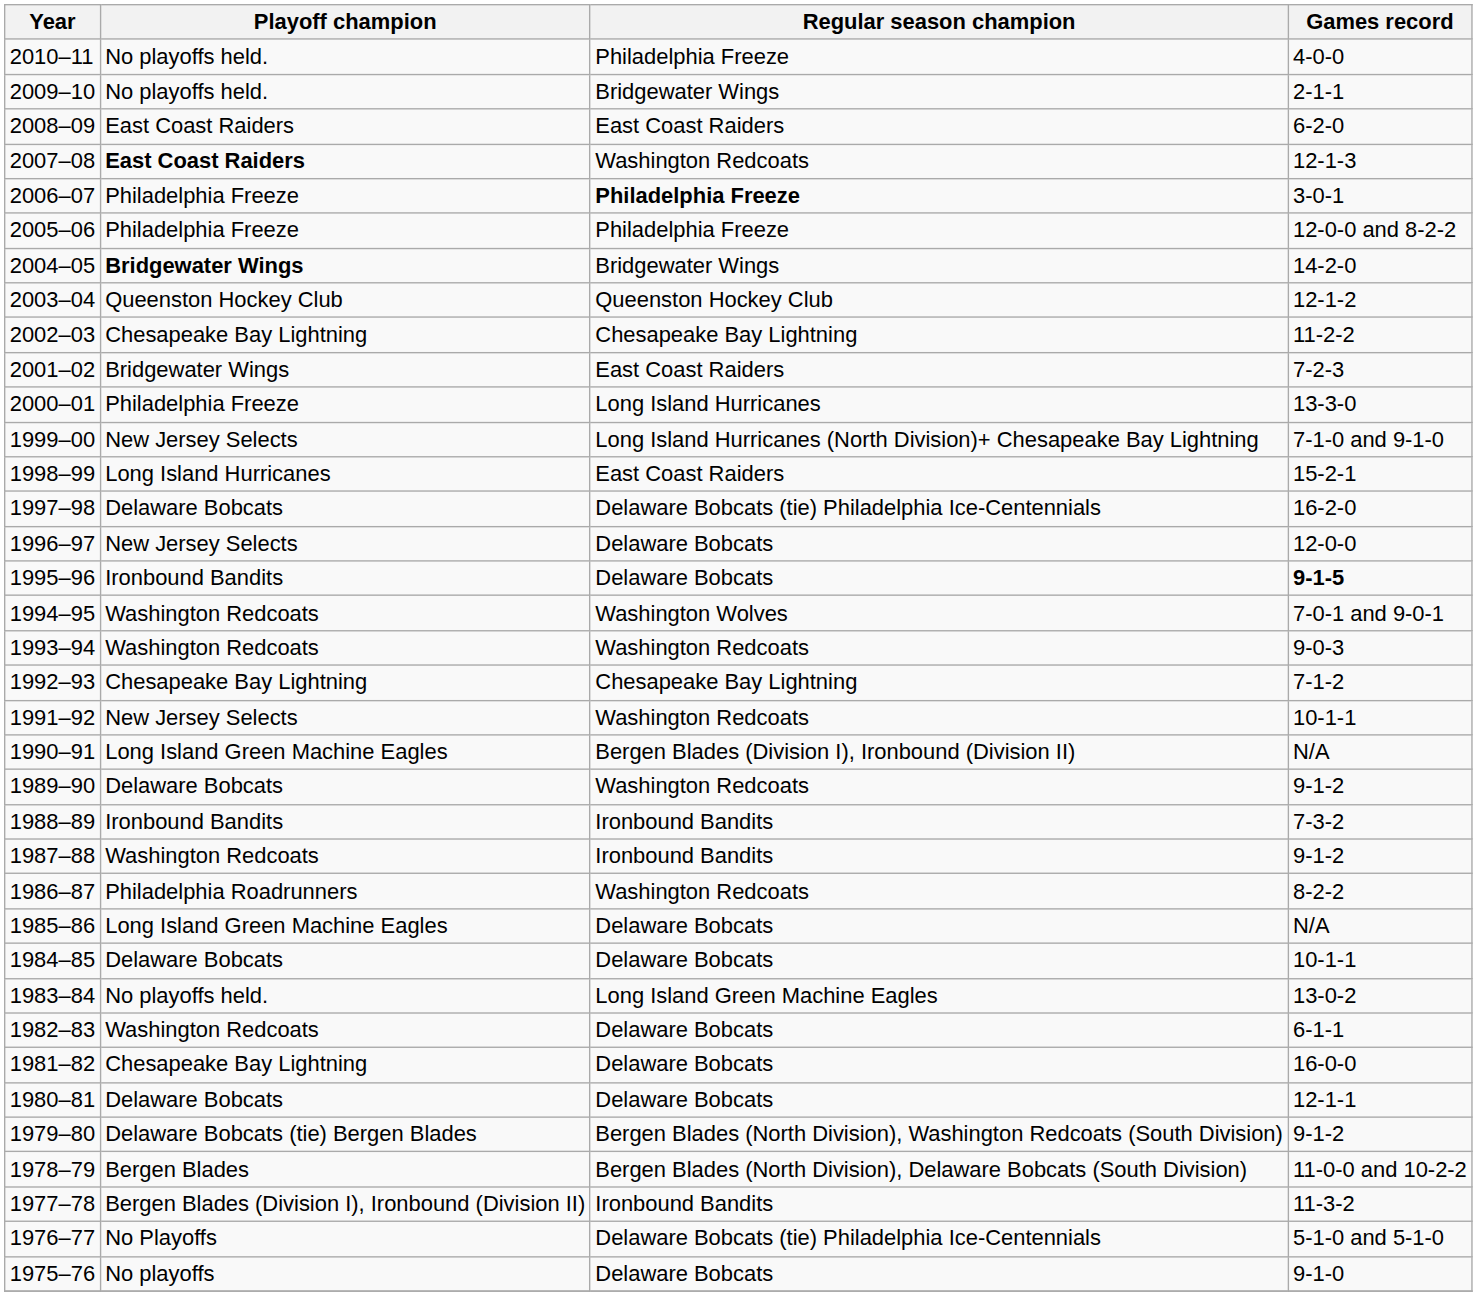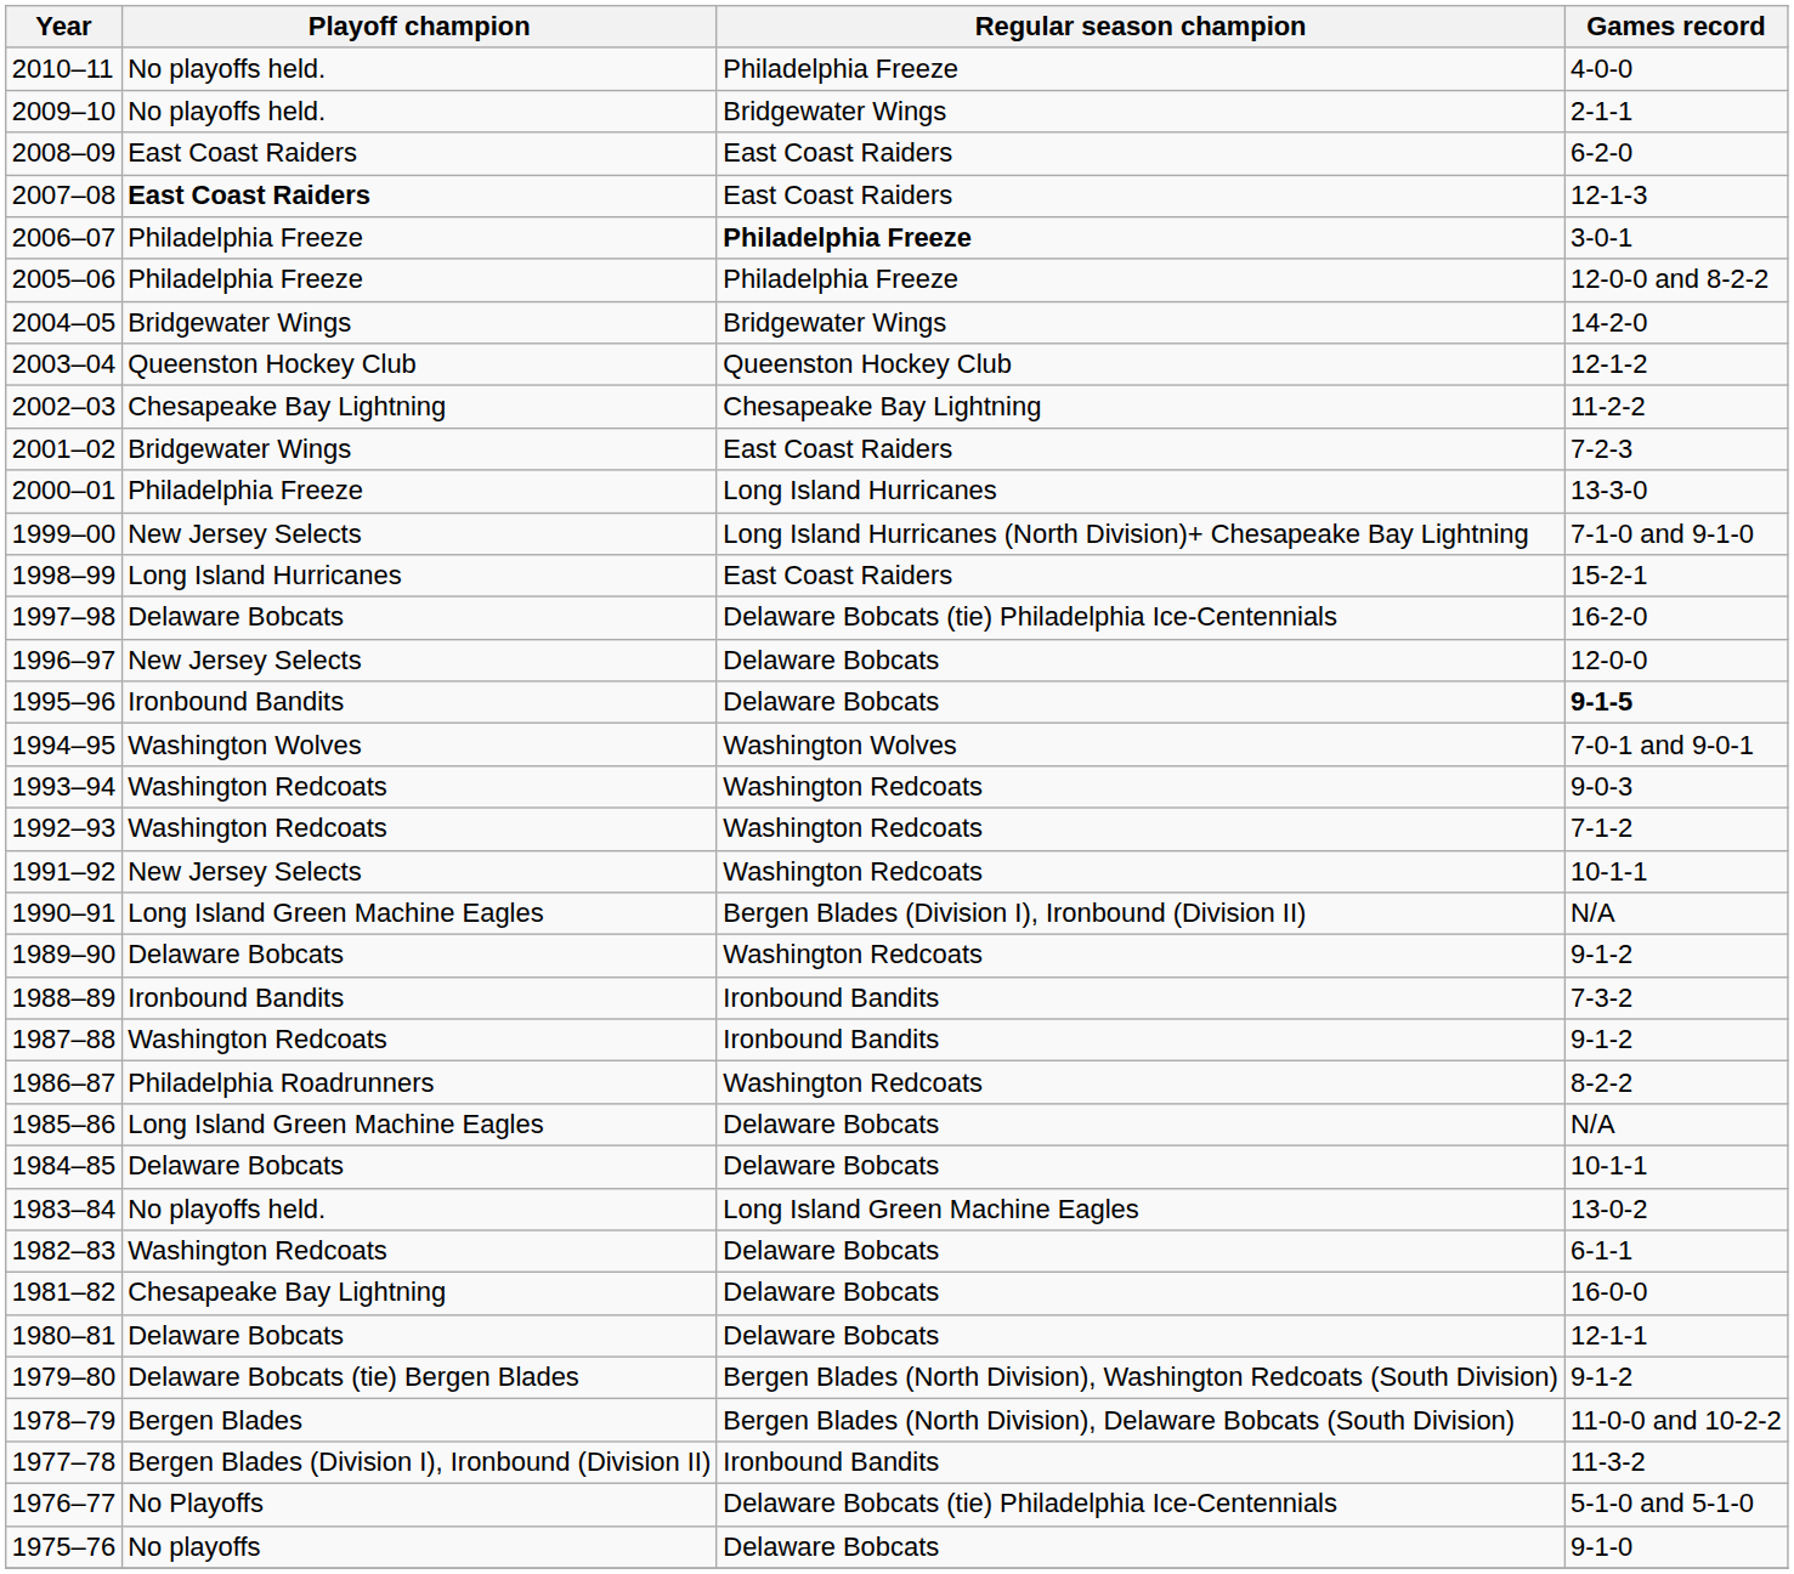2007–08 | Regular season champion: Washington Redcoats -> East Coast Raiders
2004–05 | Playoff champion: bold -> normal
1994–95 | Playoff champion: Washington Redcoats -> Washington Wolves
1992–93 | Playoff champion: Chesapeake Bay Lightning -> Washington Redcoats
1992–93 | Regular season champion: Chesapeake Bay Lightning -> Washington Redcoats
